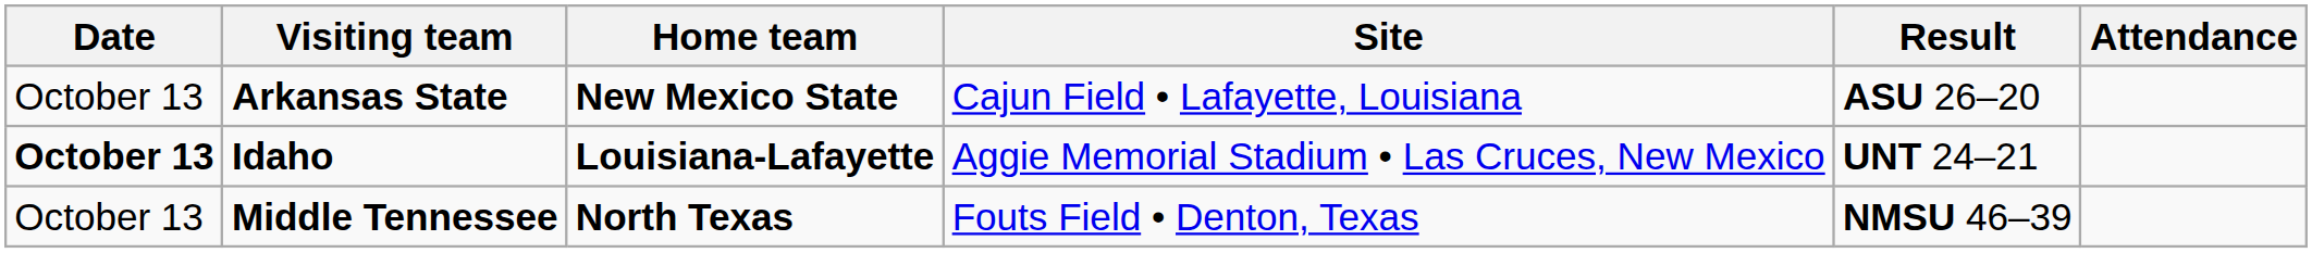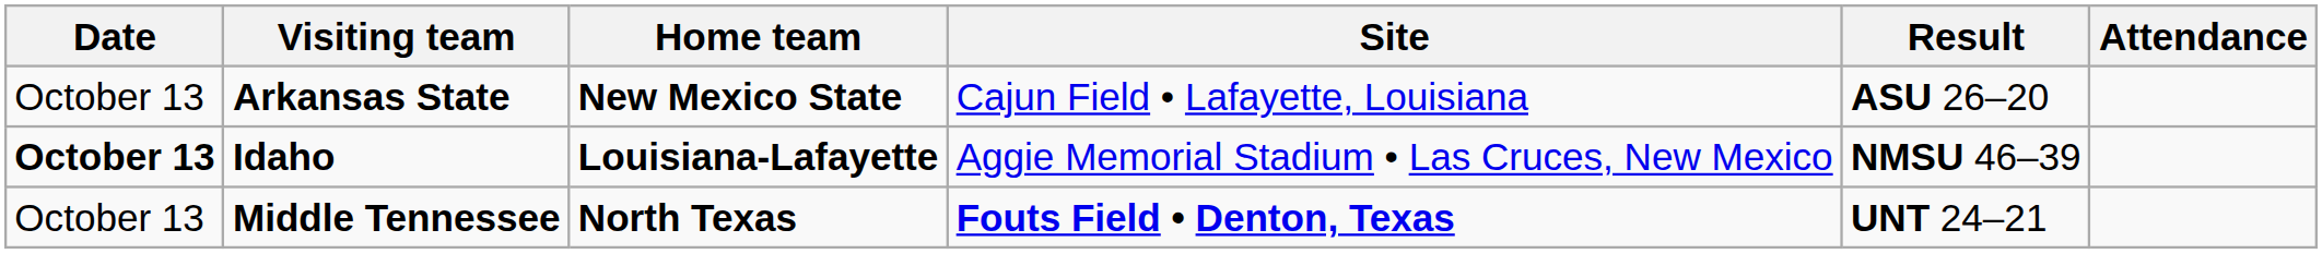Idaho | Result: UNT 24–21 -> NMSU 46–39
Middle Tennessee | Site: normal -> bold
Middle Tennessee | Result: NMSU 46–39 -> UNT 24–21
